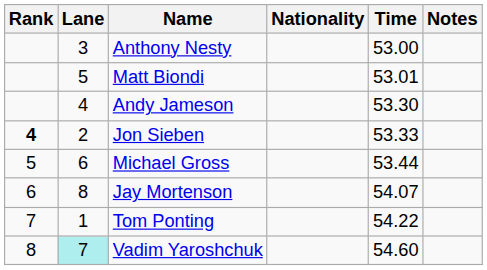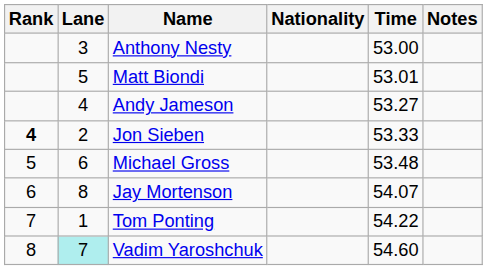Andy Jameson | Time: 53.30 -> 53.27
Michael Gross | Time: 53.44 -> 53.48
